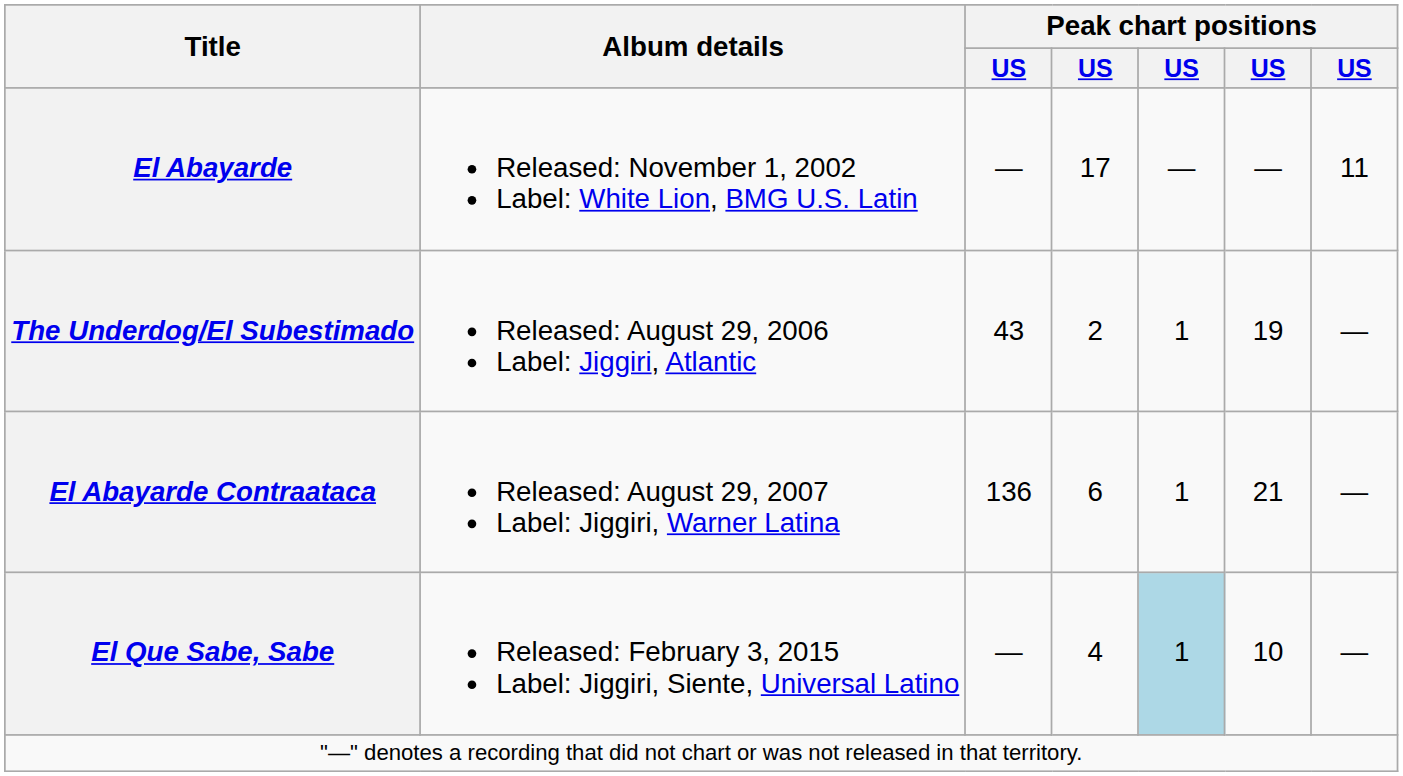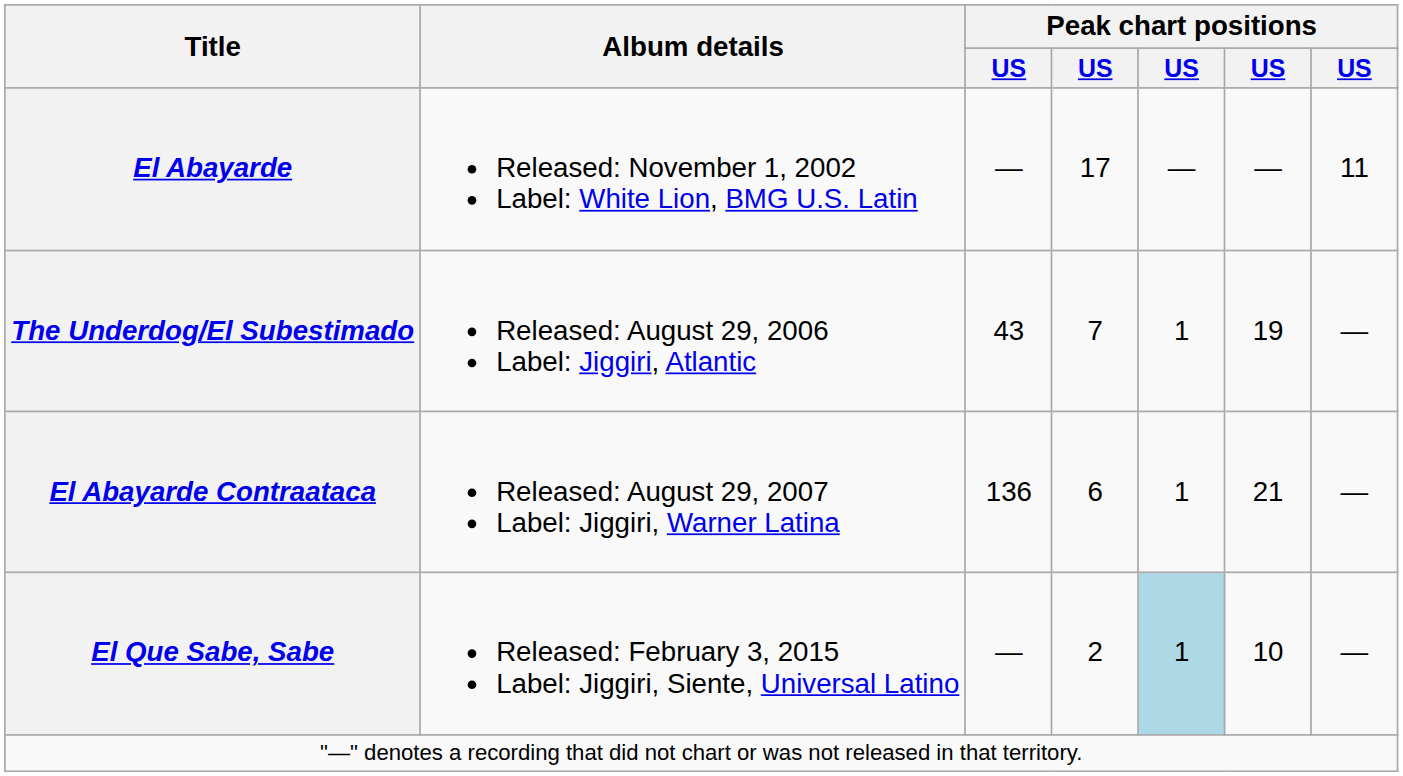The Underdog/El Subestimado | column 4: 2 -> 7
El Que Sabe, Sabe | column 4: 4 -> 2
